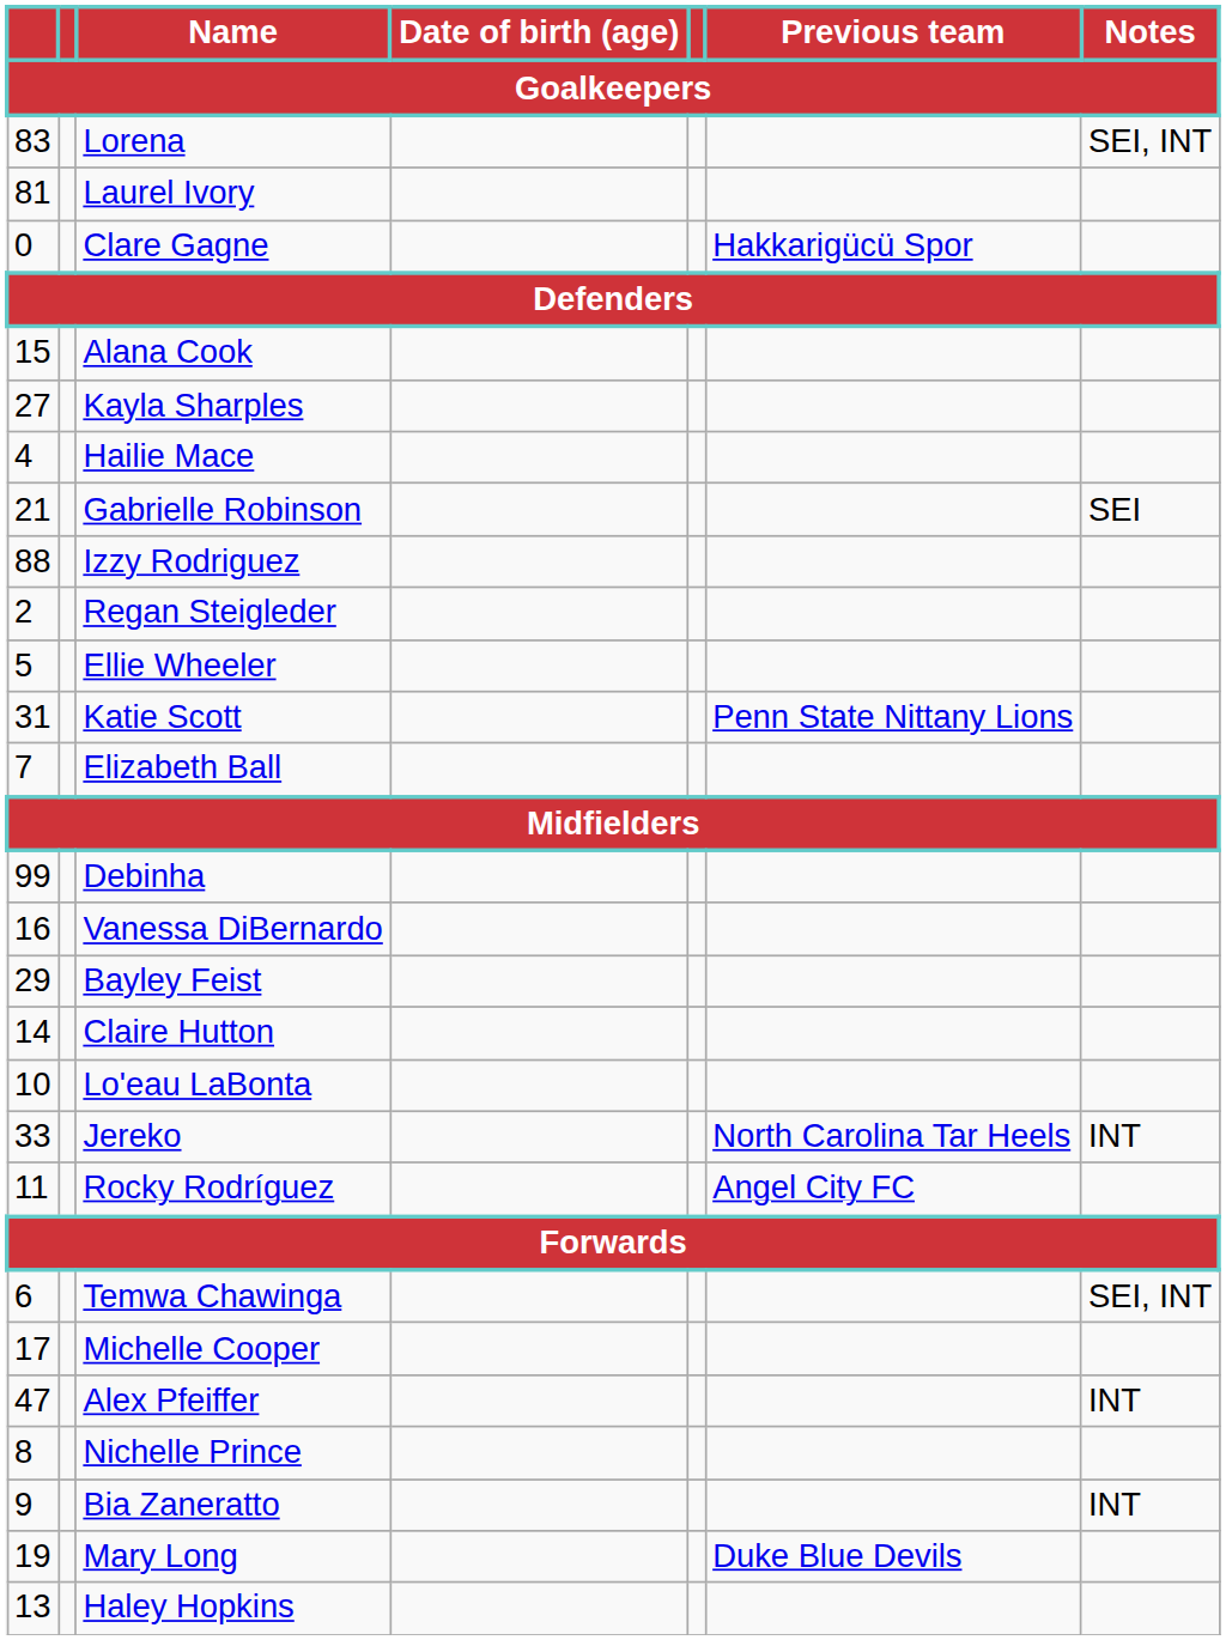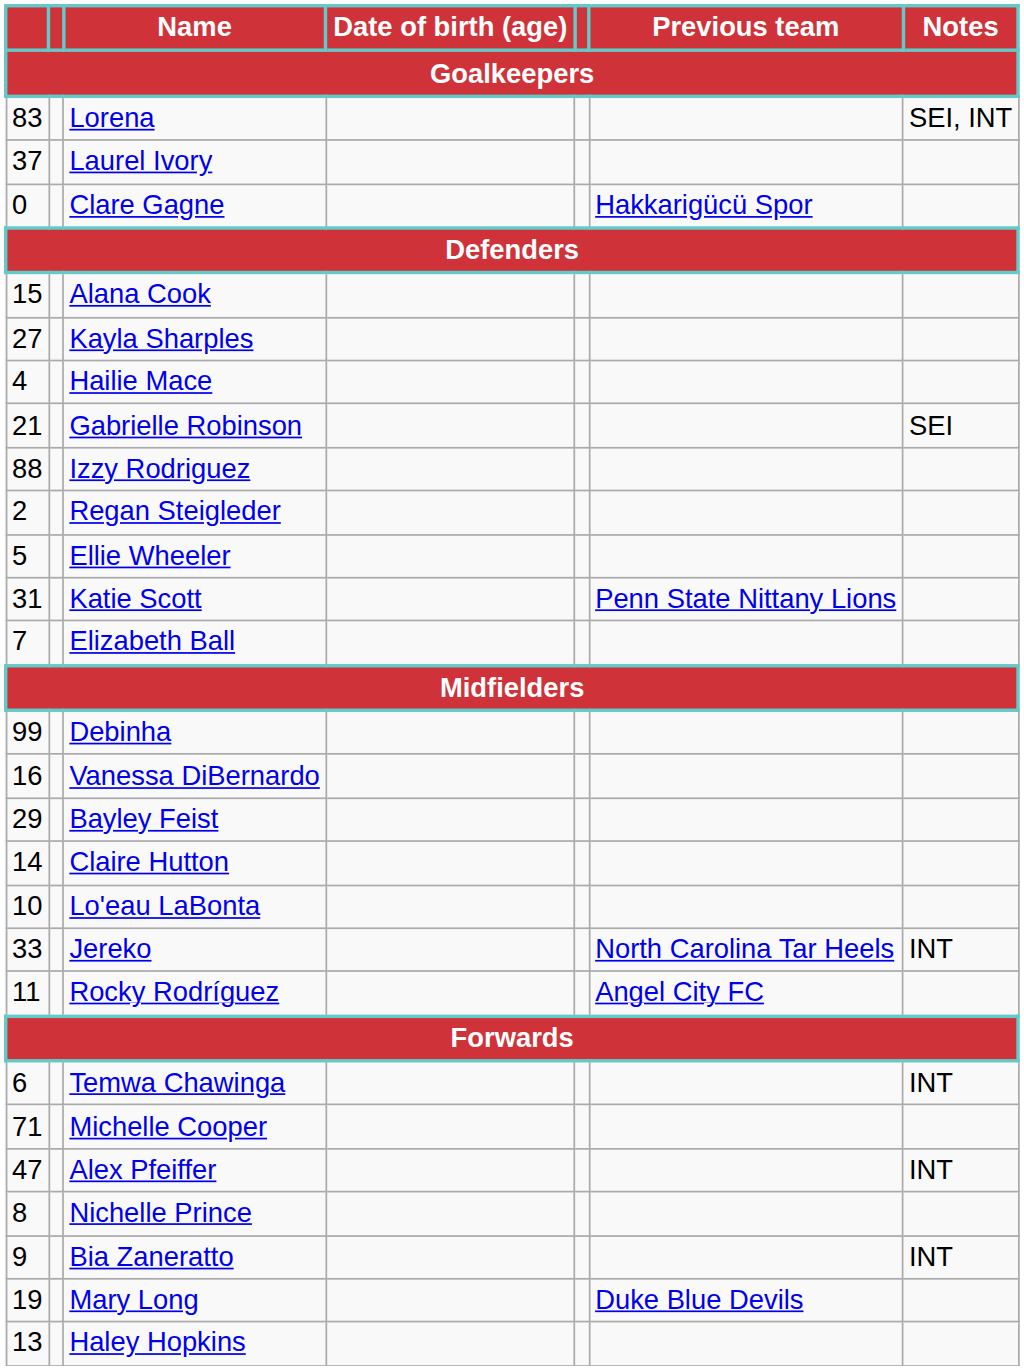Laurel Ivory | column 1: 81 -> 37
Temwa Chawinga | Notes: SEI, INT -> INT
Michelle Cooper | column 1: 17 -> 71
